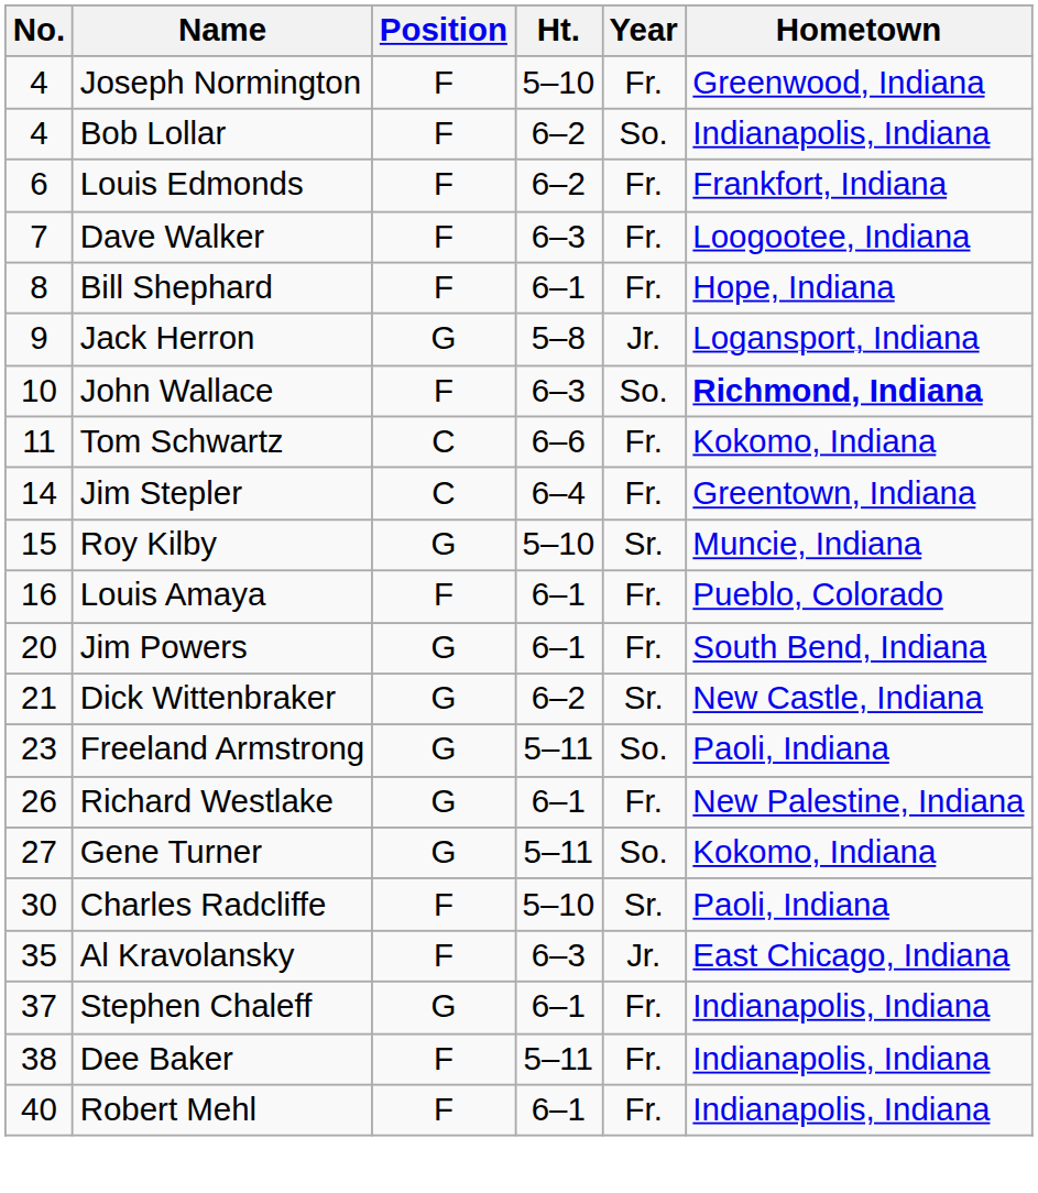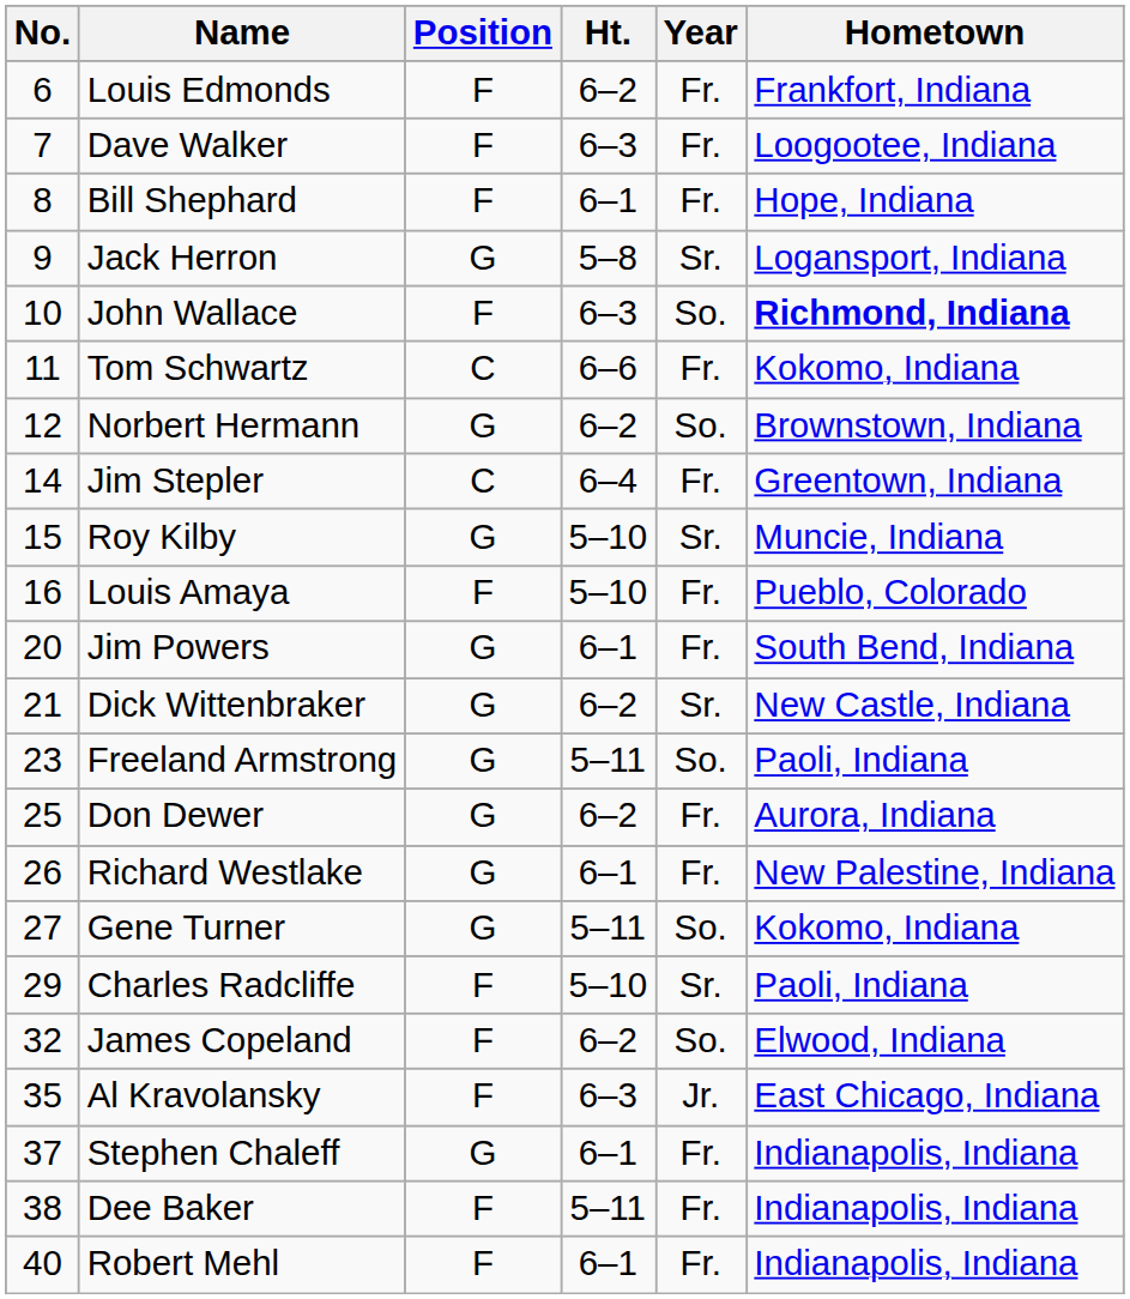- row: 4 | Joseph Normington | F | 5–10 | Fr. | Greenwood, Indiana
- row: 4 | Bob Lollar | F | 6–2 | So. | Indianapolis, Indiana
Jack Herron | Year: Jr. -> Sr.
+ row: 12 | Norbert Hermann | G | 6–2 | So. | Brownstown, Indiana
Louis Amaya | Ht.: 6–1 -> 5–10
+ row: 25 | Don Dewer | G | 6–2 | Fr. | Aurora, Indiana
Charles Radcliffe | No.: 30 -> 29
+ row: 32 | James Copeland | F | 6–2 | So. | Elwood, Indiana
